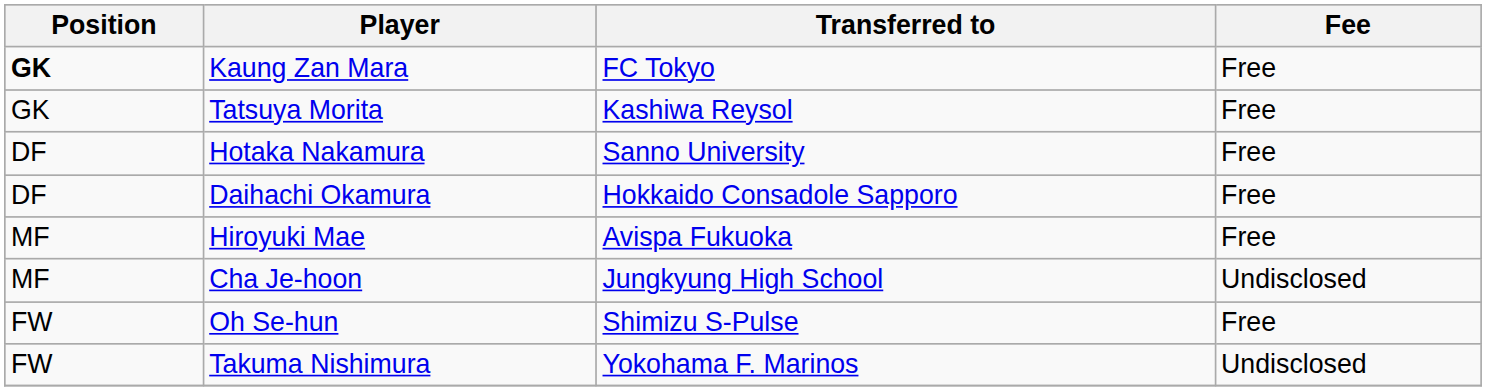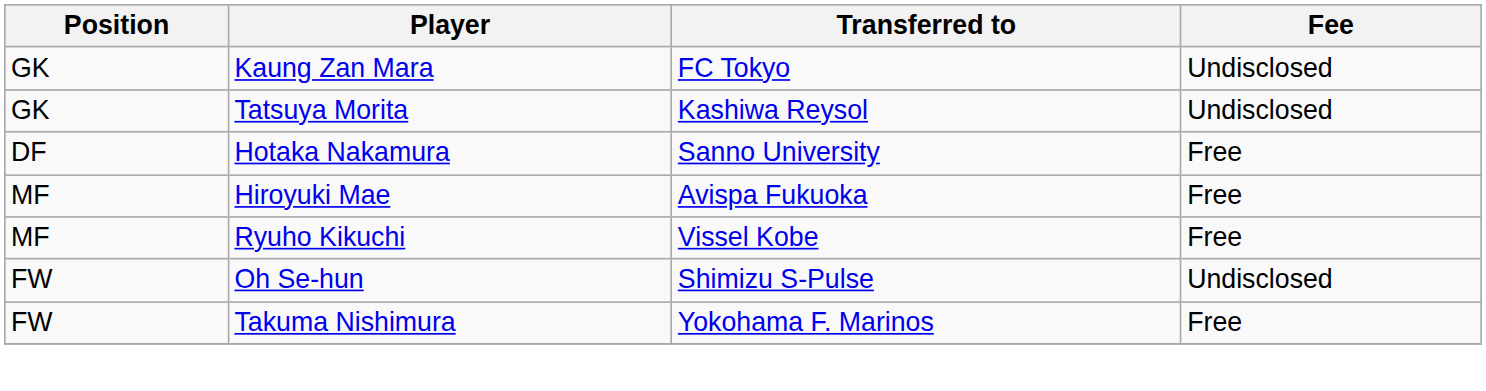Kaung Zan Mara | Position: bold -> normal
Kaung Zan Mara | Fee: Free -> Undisclosed
Tatsuya Morita | Fee: Free -> Undisclosed
- row: DF | Daihachi Okamura | Hokkaido Consadole Sapporo | Free
+ row: MF | Ryuho Kikuchi | Vissel Kobe | Free
- row: MF | Cha Je-hoon | Jungkyung High School | Undisclosed
Oh Se-hun | Fee: Free -> Undisclosed
Takuma Nishimura | Fee: Undisclosed -> Free
